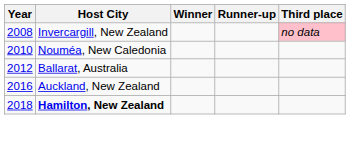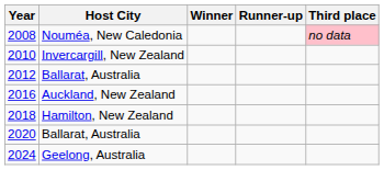2008 | Host City: Invercargill, New Zealand -> Nouméa, New Caledonia
2010 | Host City: Nouméa, New Caledonia -> Invercargill, New Zealand
2018 | Host City: bold -> normal
+ row: 2020 | Ballarat, Australia
+ row: 2024 | Geelong, Australia
